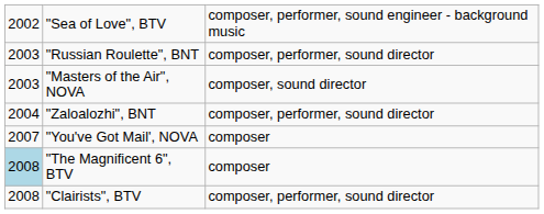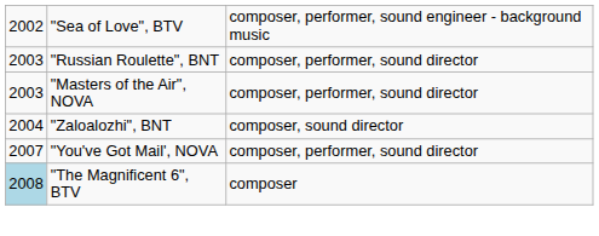"Masters of the Air", NOVA | column 3: composer, sound director -> composer, performer, sound director
"Zaloalozhi", BNT | column 3: composer, performer, sound director -> composer, sound director
"You've Got Mail', NOVA | column 3: composer -> composer, performer, sound director
- row: 2008 | "Clairists", BTV | composer, performer, sound director
